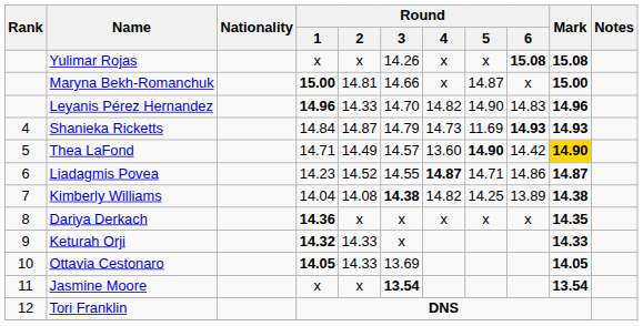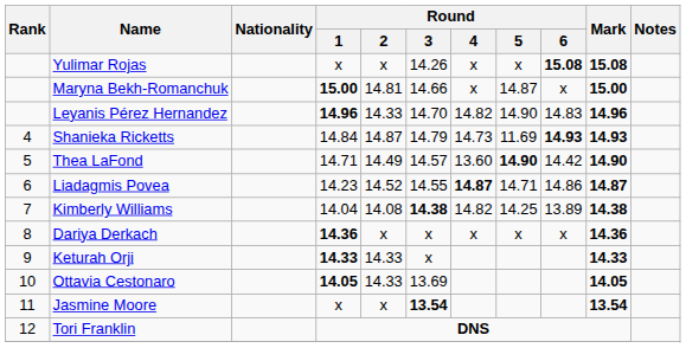Thea LaFond | Mark: gold background -> no background
Dariya Derkach | Mark: 14.35 -> 14.36
Keturah Orji | Round / 1: 14.32 -> 14.33
